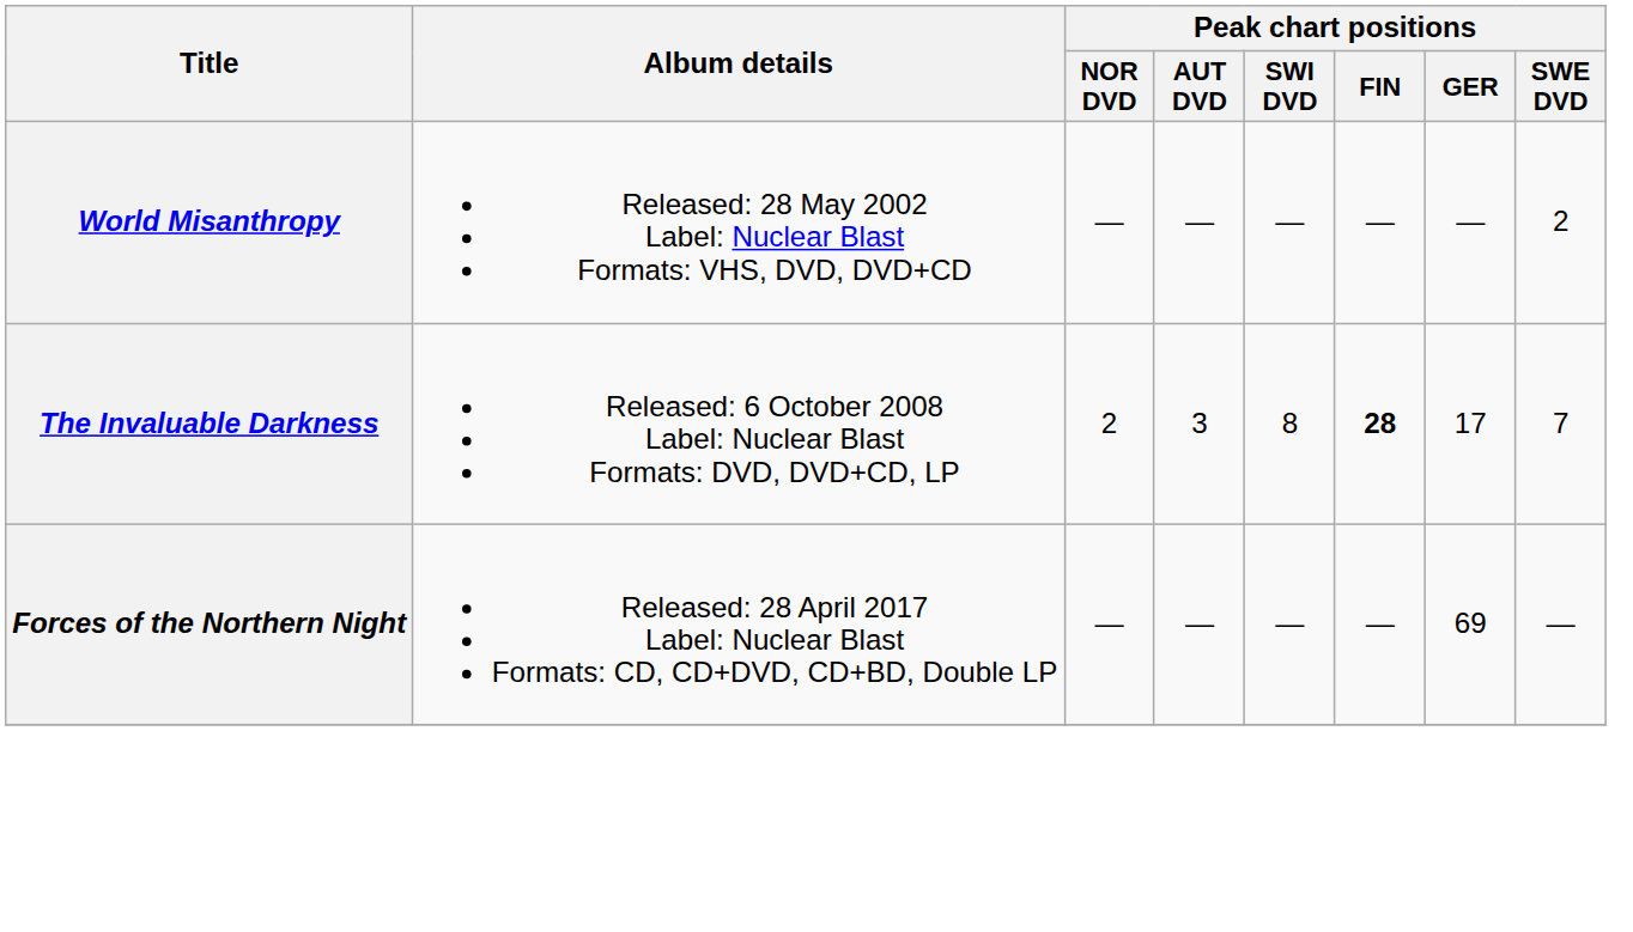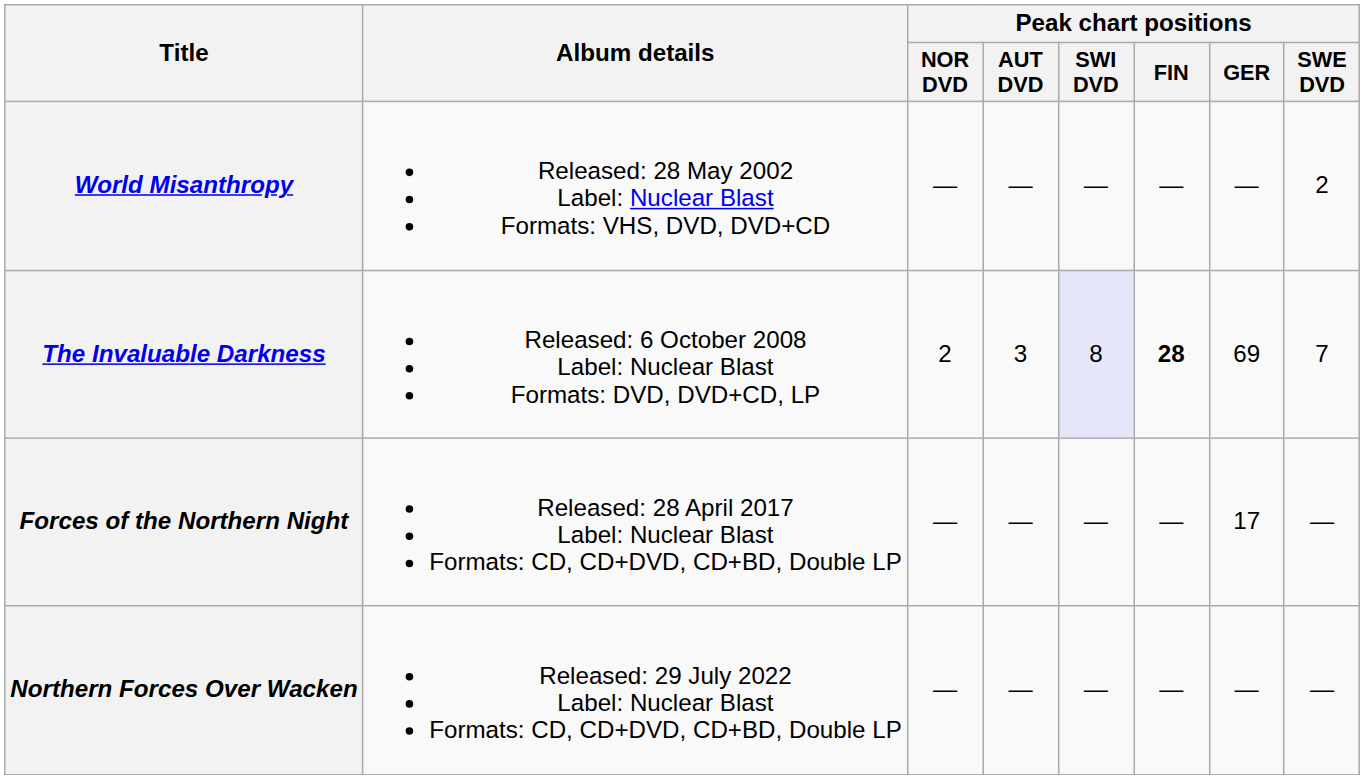The Invaluable Darkness | Peak chart positions / SWI DVD: no background -> lavender background
The Invaluable Darkness | Peak chart positions / GER: 17 -> 69
Forces of the Northern Night | Peak chart positions / GER: 69 -> 17
+ row: Northern Forces Over Wacken | Released: 29 July 2022 Label: Nuclear Blast Formats: CD, CD+DVD, CD+BD, Double LP | — | — | — | — | — | —
